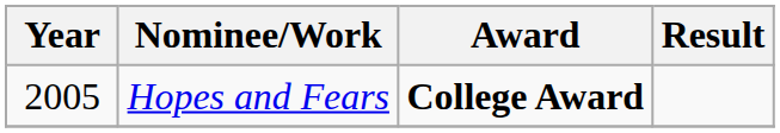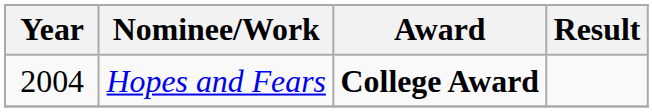Hopes and Fears | Year: 2005 -> 2004
